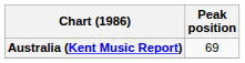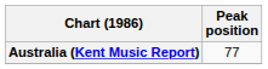Australia (Kent Music Report) | Peak position: 69 -> 77
